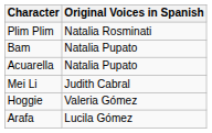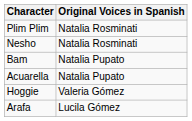+ row: Nesho | Natalia Rosminati
- row: Mei Li | Judith Cabral
